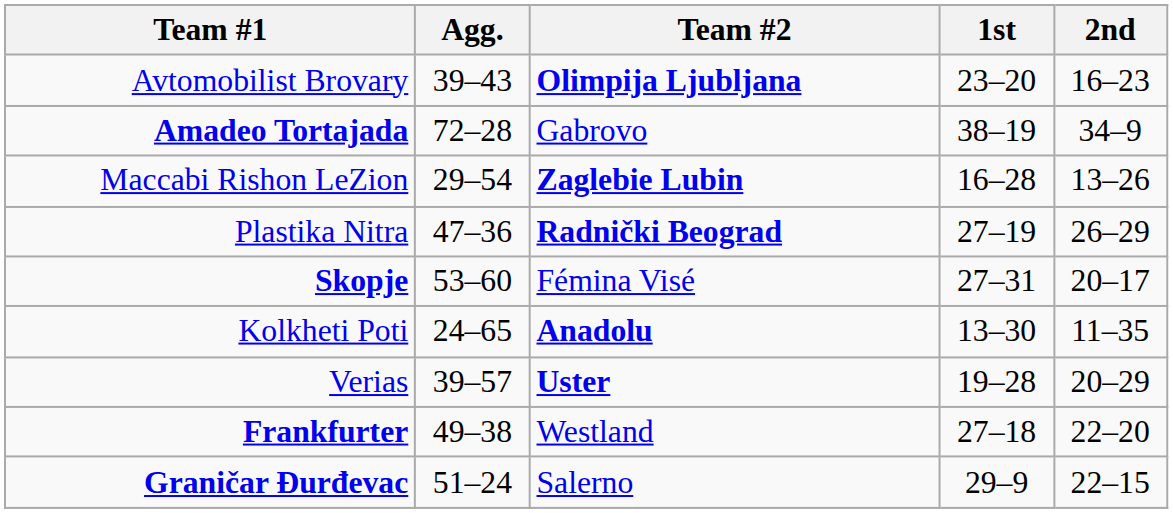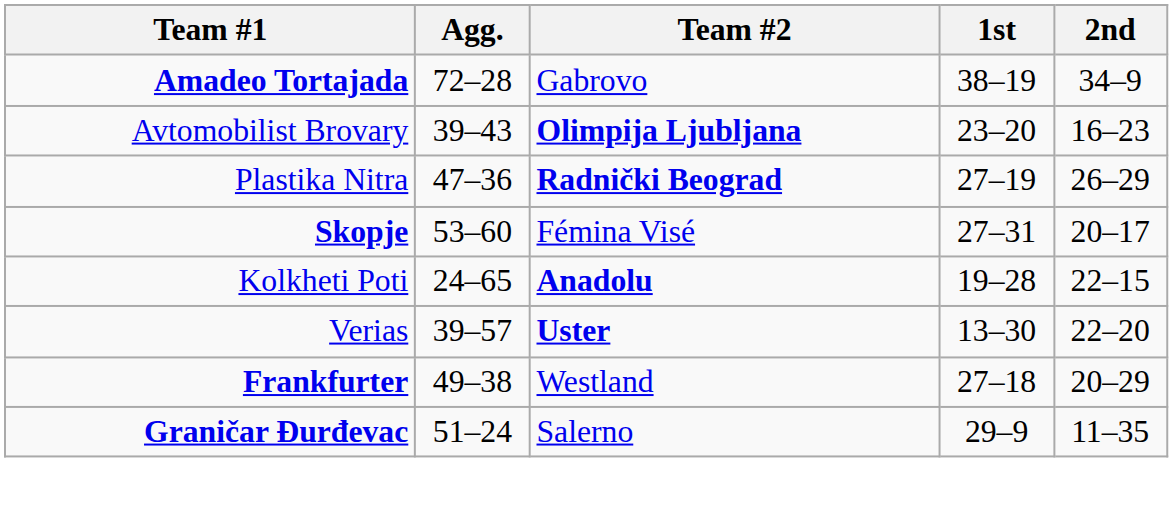rows swapped: Avtomobilist Brovary <-> Amadeo Tortajada
- row: Maccabi Rishon LeZion | 29–54 | Zaglebie Lubin | 16–28 | 13–26
Kolkheti Poti | 1st: 13–30 -> 19–28
Kolkheti Poti | 2nd: 11–35 -> 22–15
Verias | 1st: 19–28 -> 13–30
Verias | 2nd: 20–29 -> 22–20
Frankfurter | 2nd: 22–20 -> 20–29
Graničar Đurđevac | 2nd: 22–15 -> 11–35
